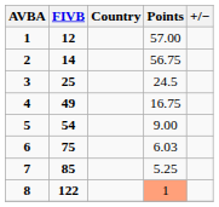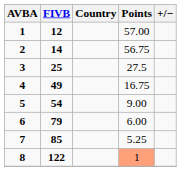3 | Points: 24.5 -> 27.5
6 | FIVB: 75 -> 79
6 | Points: 6.03 -> 6.00
